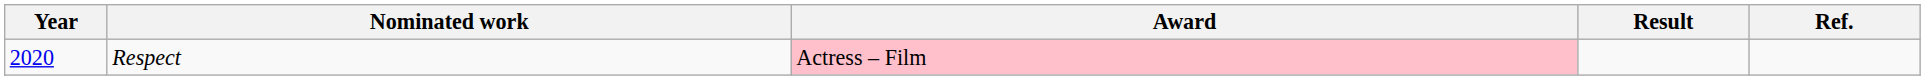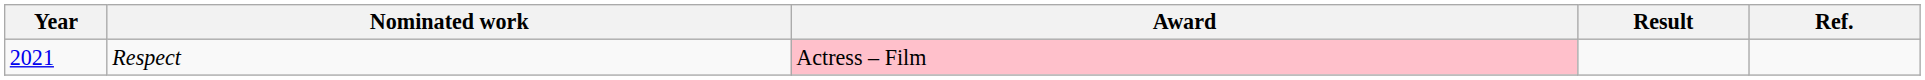Respect | Year: 2020 -> 2021
